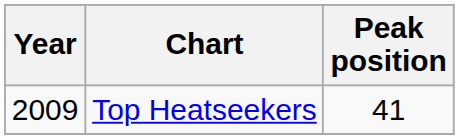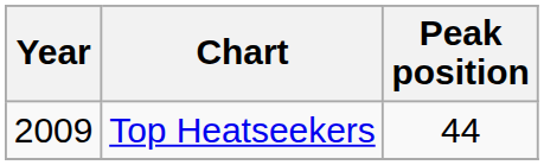Top Heatseekers | Peak position: 41 -> 44
